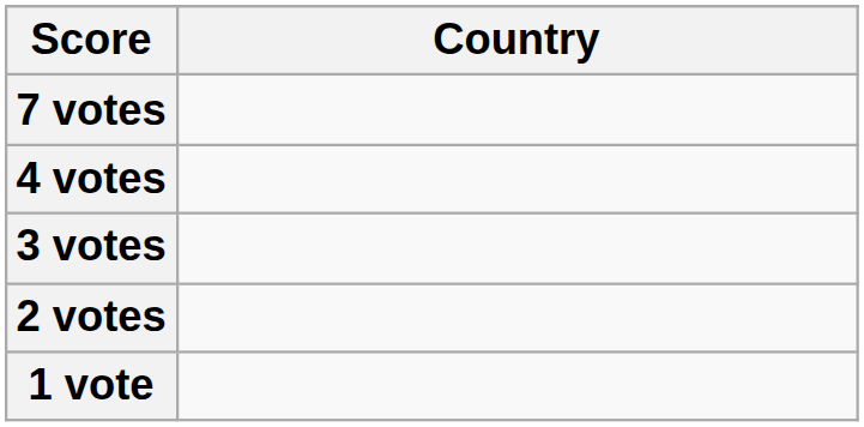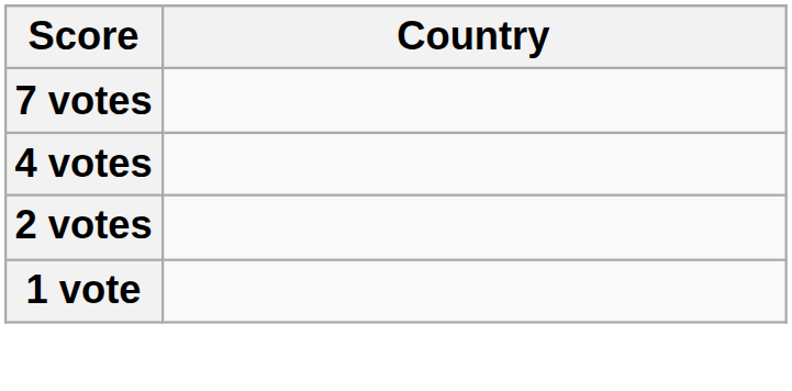- row: 3 votes
